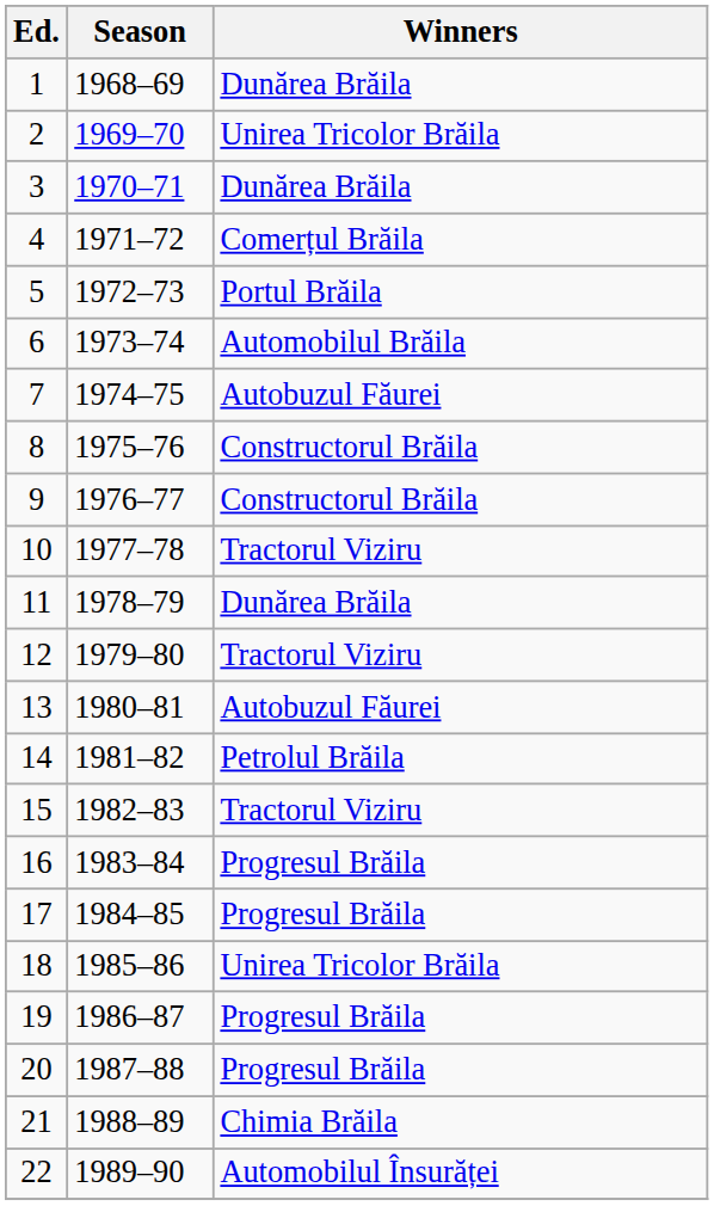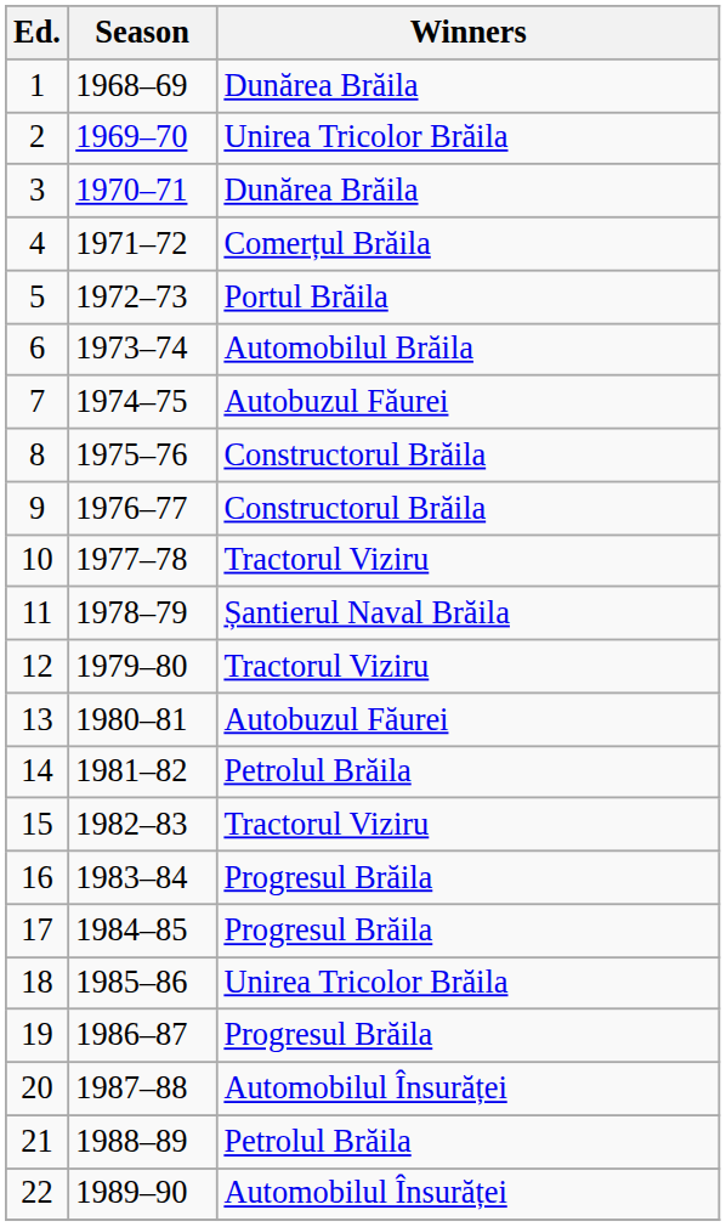11 | Winners: Dunărea Brăila -> Șantierul Naval Brăila
20 | Winners: Progresul Brăila -> Automobilul Însurăței
21 | Winners: Chimia Brăila -> Petrolul Brăila
